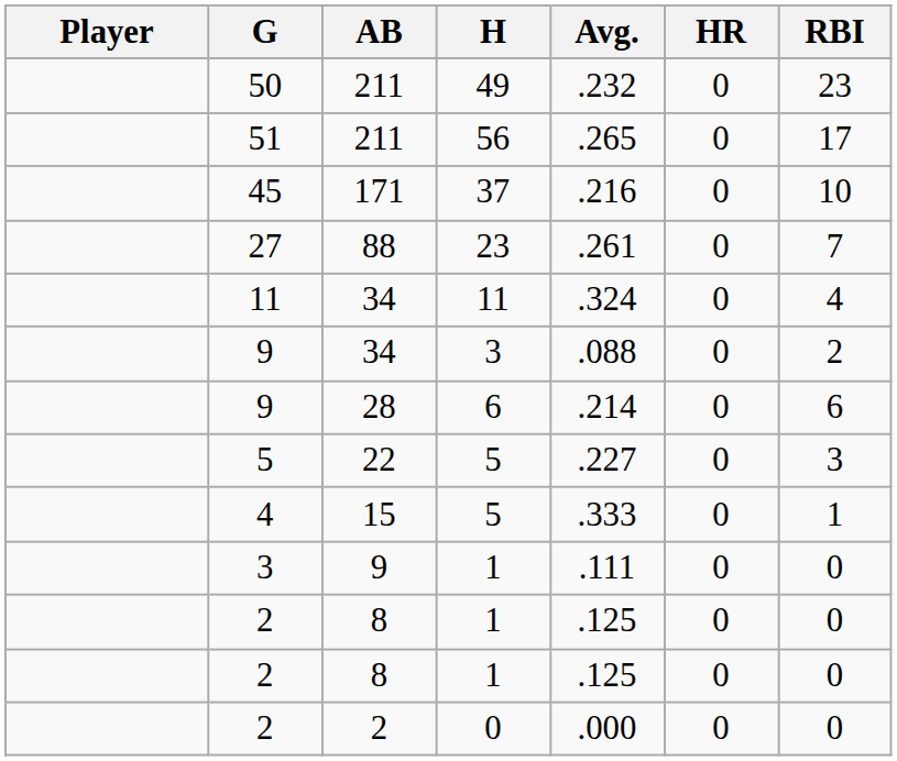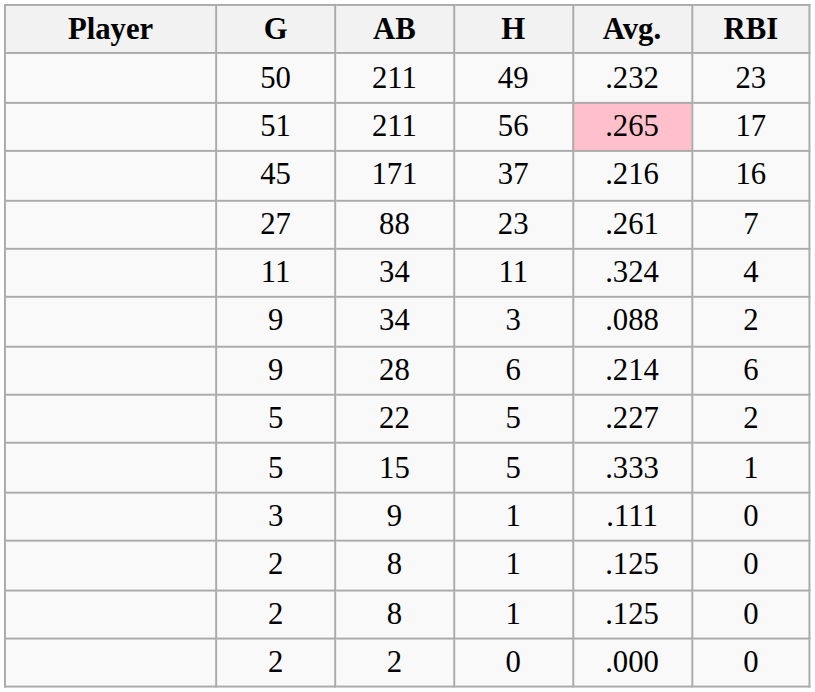- column: HR | 0 | 0 | 0 | 0 | 0 | 0 | 0 | 0 | 0 | 0 | 0 | 0 | 0
211 / 56 | Avg.: no background -> pink background
171 | RBI: 10 -> 16
22 | RBI: 3 -> 2
15 | G: 4 -> 5
